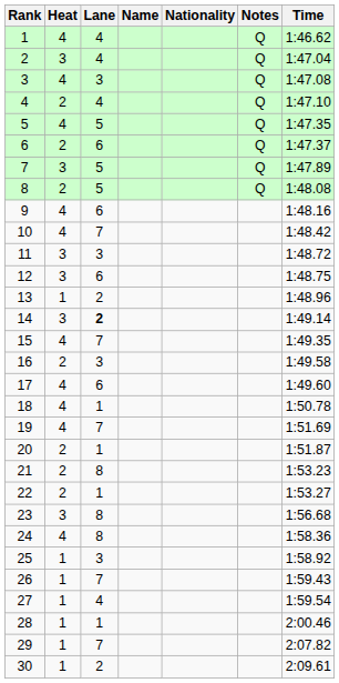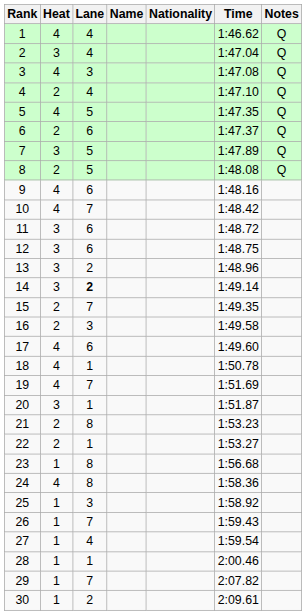columns swapped: Time <-> Notes
11 | Lane: 3 -> 6
13 | Heat: 1 -> 3
15 | Heat: 4 -> 2
20 | Heat: 2 -> 3
23 | Heat: 3 -> 1
